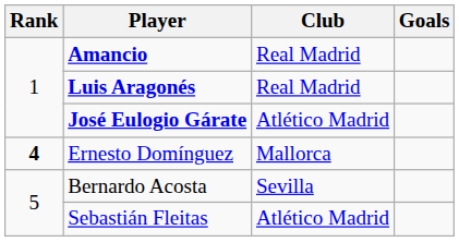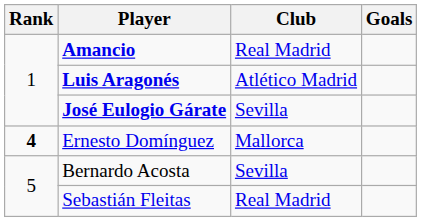Luis Aragonés | Club: Real Madrid -> Atlético Madrid
José Eulogio Gárate | Club: Atlético Madrid -> Sevilla
Sebastián Fleitas | Club: Atlético Madrid -> Real Madrid
